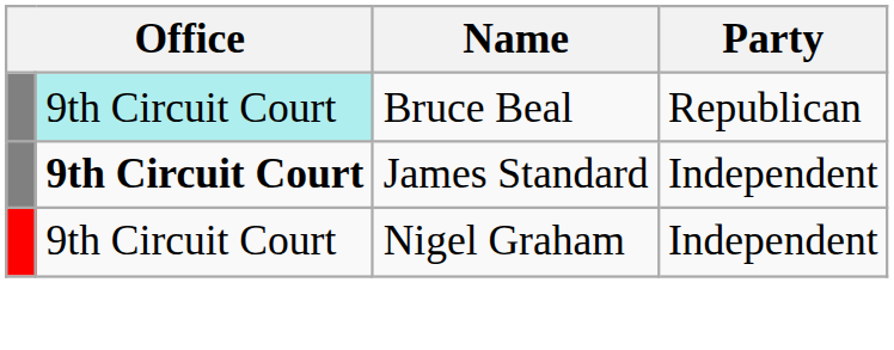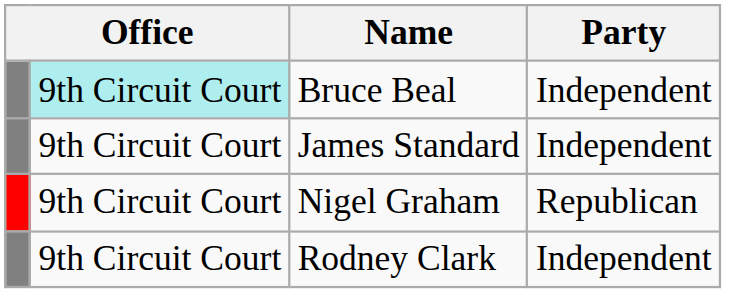Bruce Beal | Party: Republican -> Independent
James Standard | column 2: bold -> normal
Nigel Graham | Party: Independent -> Republican
+ row: 9th Circuit Court | Rodney Clark | Independent
